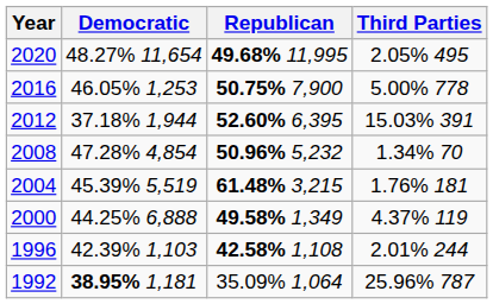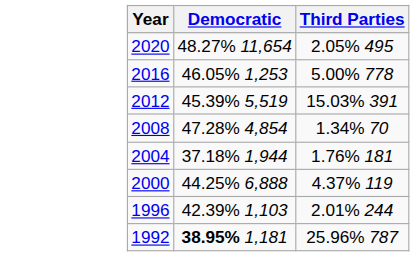- column: Republican | 49.68% 11,995 | 50.75% 7,900 | 52.60% 6,395 | 50.96% 5,232 | 61.48% 3,215 | 49.58% 1,349 | 42.58% 1,108 | 35.09% 1,064
2012 | Democratic: 37.18% 1,944 -> 45.39% 5,519
2004 | Democratic: 45.39% 5,519 -> 37.18% 1,944
